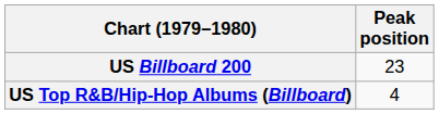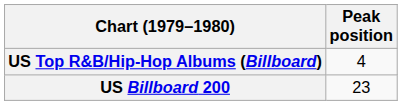rows swapped: US Billboard 200 <-> US Top R&B/Hip-Hop Albums (Billboard)
